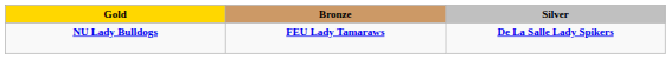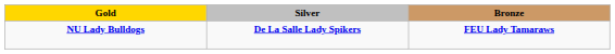columns swapped: Silver <-> Bronze
